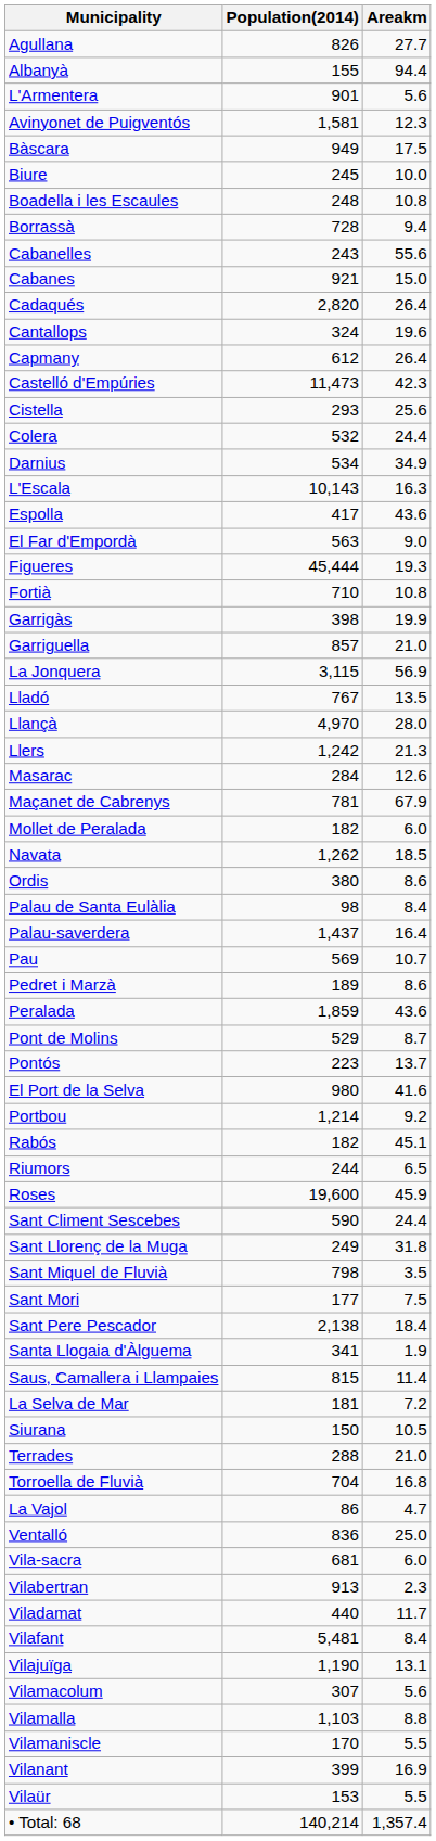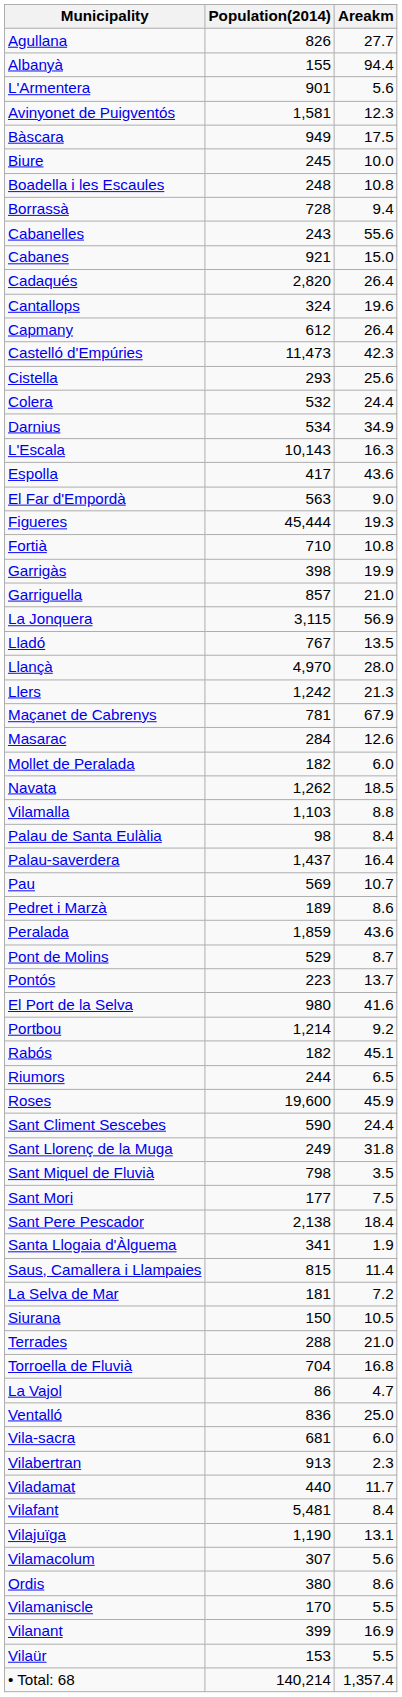rows swapped: Maçanet de Cabrenys <-> Masarac
rows swapped: Ordis <-> Vilamalla
